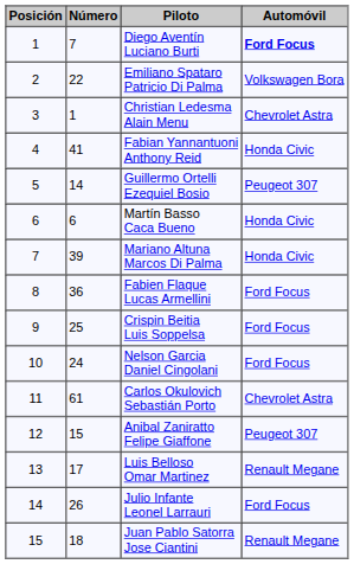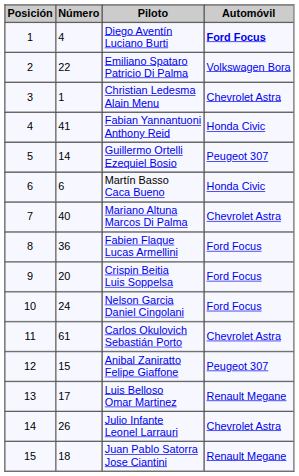Diego Aventín Luciano Burti | Número: 7 -> 4
Mariano Altuna Marcos Di Palma | Número: 39 -> 40
Mariano Altuna Marcos Di Palma | Automóvil: Honda Civic -> Chevrolet Astra
Crispin Beitia Luis Soppelsa | Número: 25 -> 20
Julio Infante Leonel Larrauri | Automóvil: Ford Focus -> Chevrolet Astra
